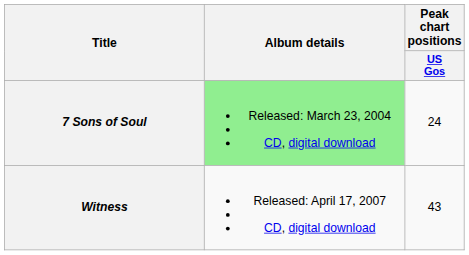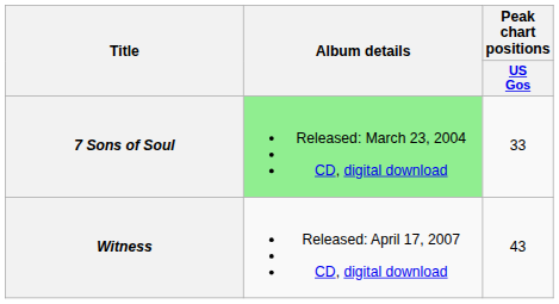7 Sons of Soul | Peak chart positions / US Gos: 24 -> 33
